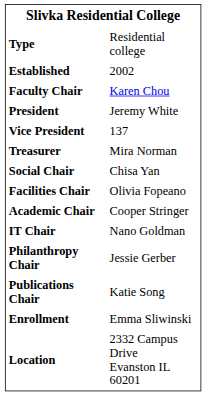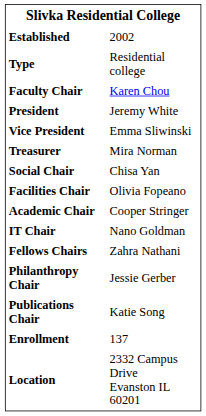rows swapped: Type <-> Established
Vice President | column 2: 137 -> Emma Sliwinski
+ row: Fellows Chairs | Zahra Nathani
Enrollment | column 2: Emma Sliwinski -> 137
